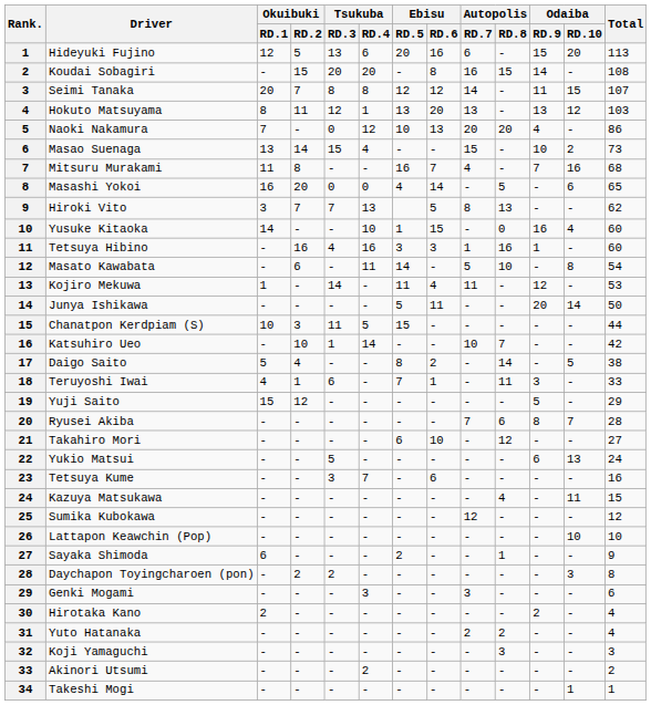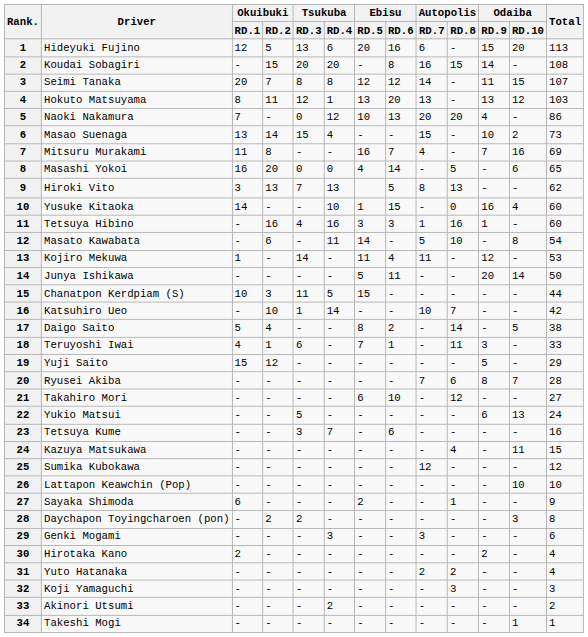Mitsuru Murakami | Total: 68 -> 69
Hiroki Vito | Okuibuki / RD.2: 7 -> 13
